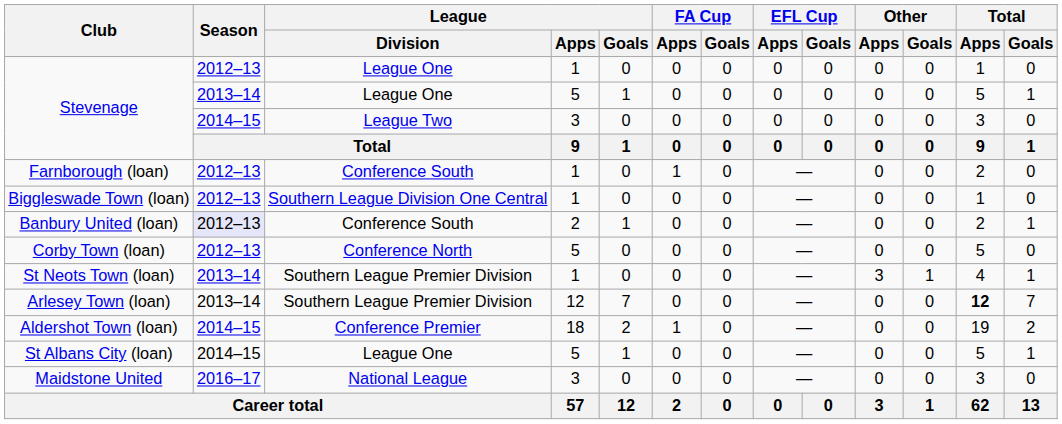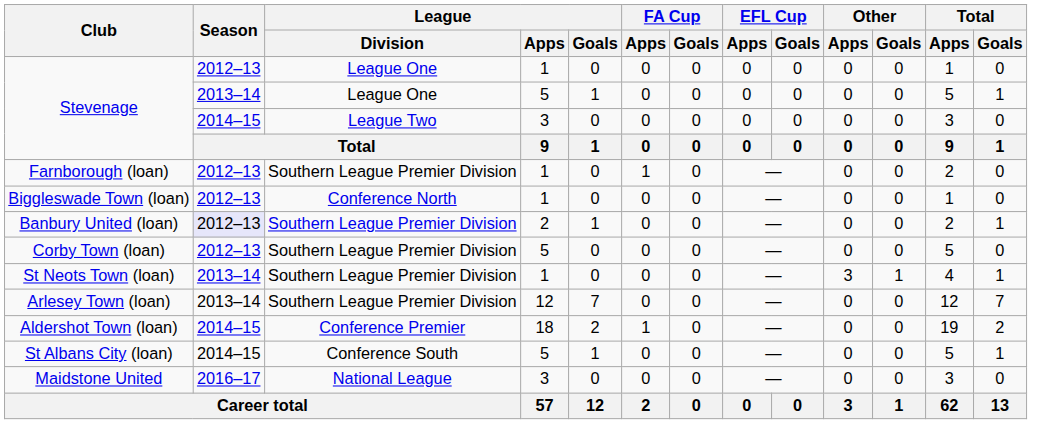Farnborough (loan) | League / Division: Conference South -> Southern League Premier Division
Biggleswade Town (loan) | League / Division: Southern League Division One Central -> Conference North
Banbury United (loan) | League / Division: Conference South -> Southern League Premier Division
Corby Town (loan) | League / Division: Conference North -> Southern League Premier Division
Arlesey Town (loan) | Total / Apps: bold -> normal
St Albans City (loan) | League / Division: League One -> Conference South
